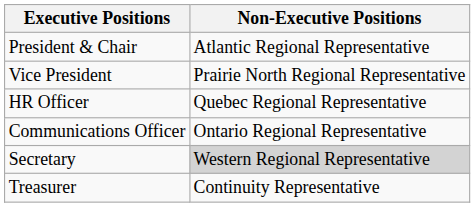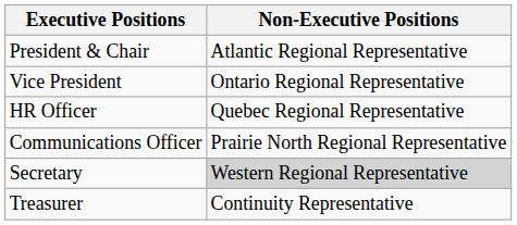Vice President | Non-Executive Positions: Prairie North Regional Representative -> Ontario Regional Representative
Communications Officer | Non-Executive Positions: Ontario Regional Representative -> Prairie North Regional Representative
